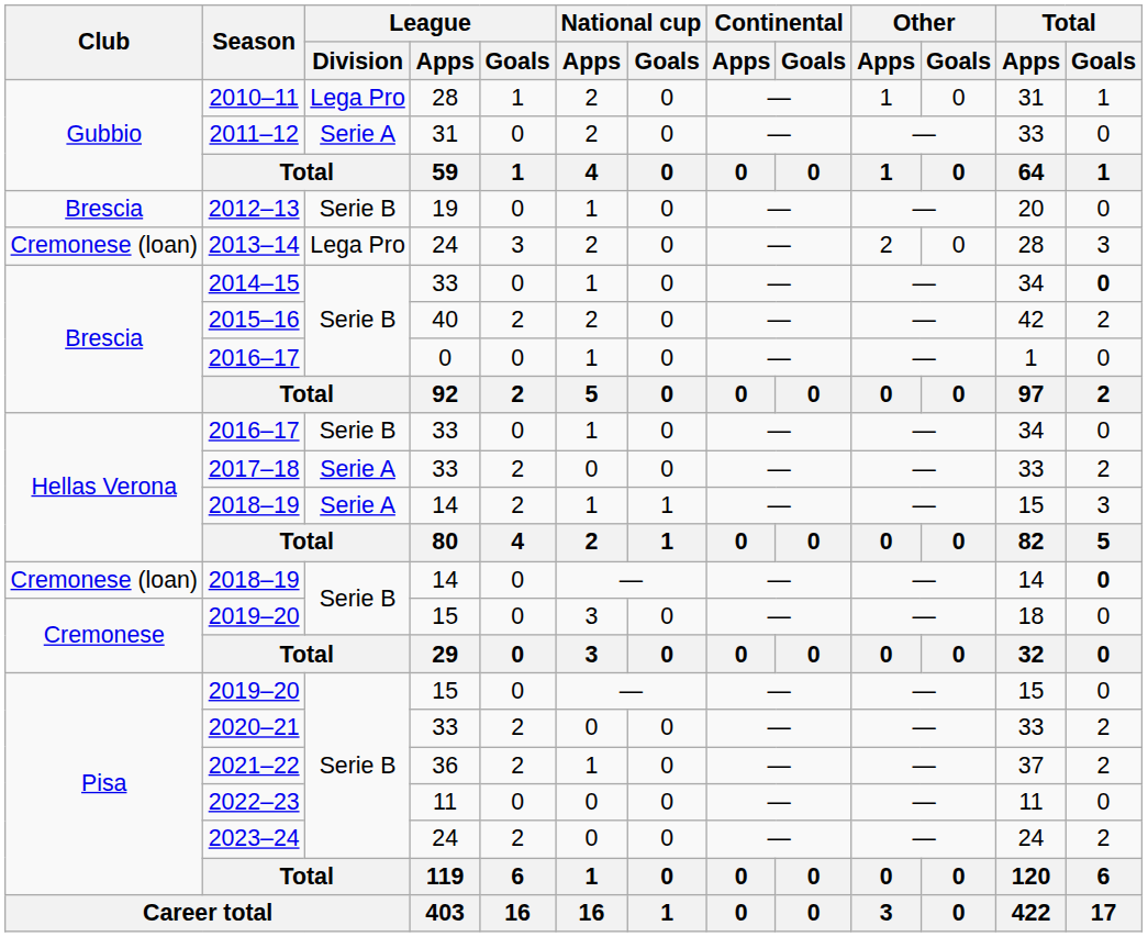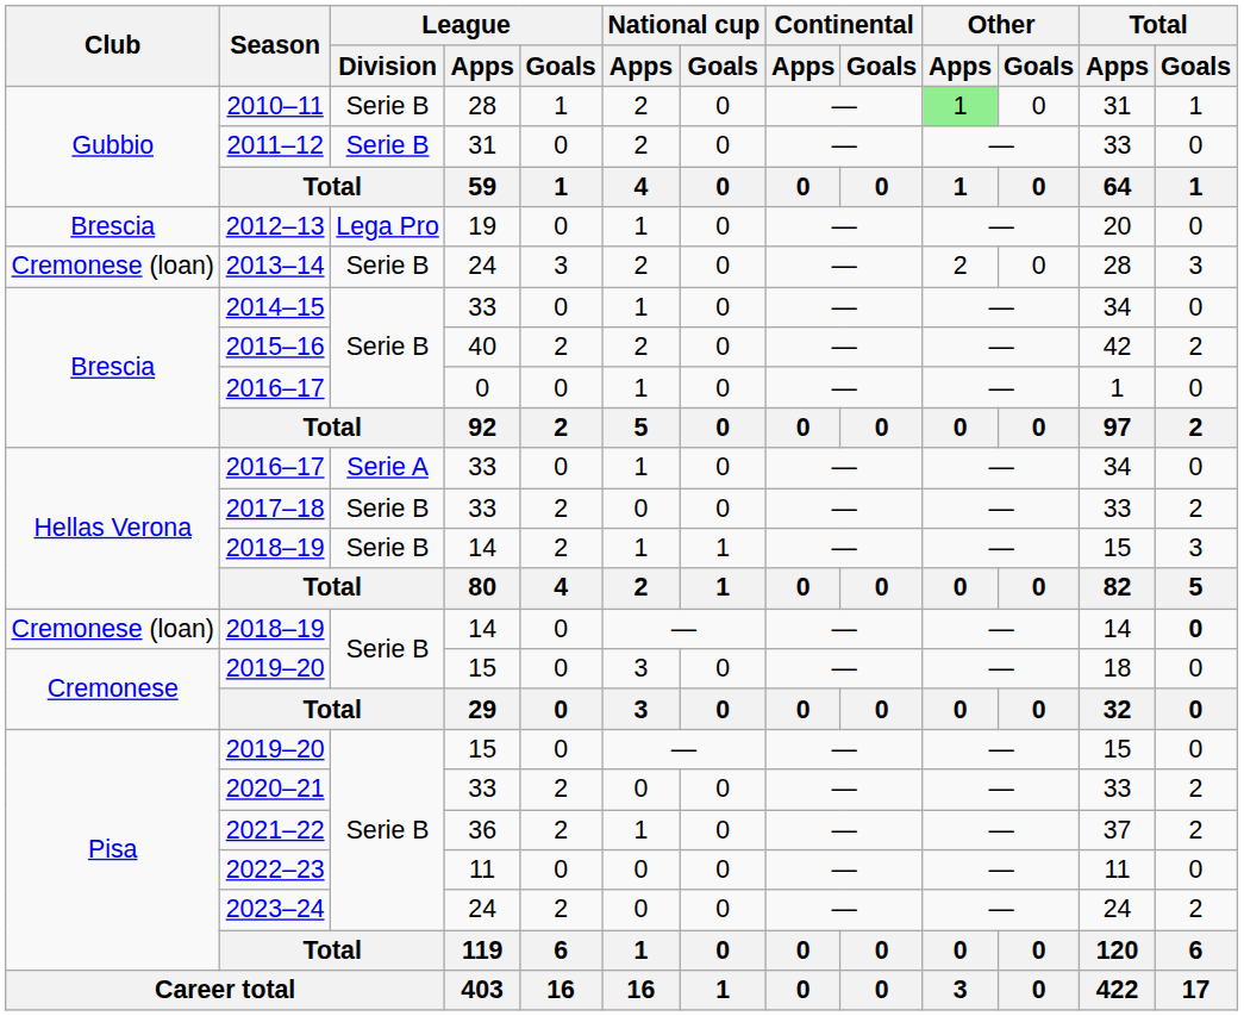2010–11 | League / Division: Lega Pro -> Serie B
2010–11 | Other / Apps: no background -> lightgreen background
2011–12 | League / Division: Serie A -> Serie B
2012–13 | League / Division: Serie B -> Lega Pro
2013–14 | League / Division: Lega Pro -> Serie B
2014–15 | Total / Goals: bold -> normal
Hellas Verona / 2016–17 | League / Division: Serie B -> Serie A
2017–18 | League / Division: Serie A -> Serie B
Hellas Verona / 2018–19 | League / Division: Serie A -> Serie B
